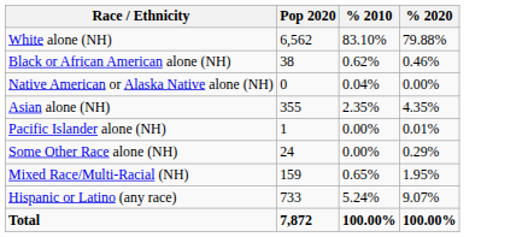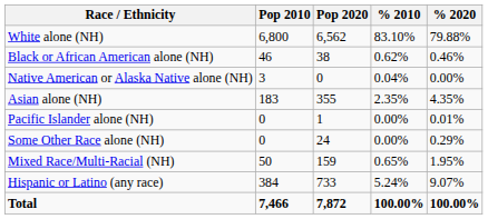+ column: Pop 2010 | 6,800 | 46 | 3 | 183 | 0 | 0 | 50 | 384 | 7,466
